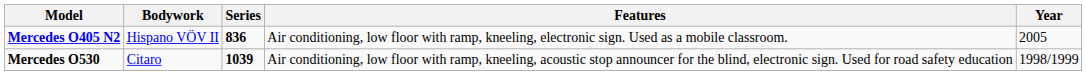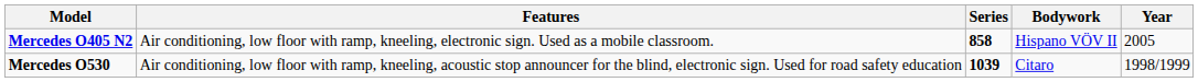columns swapped: Bodywork <-> Features
Mercedes O405 N2 | Series: 836 -> 858
